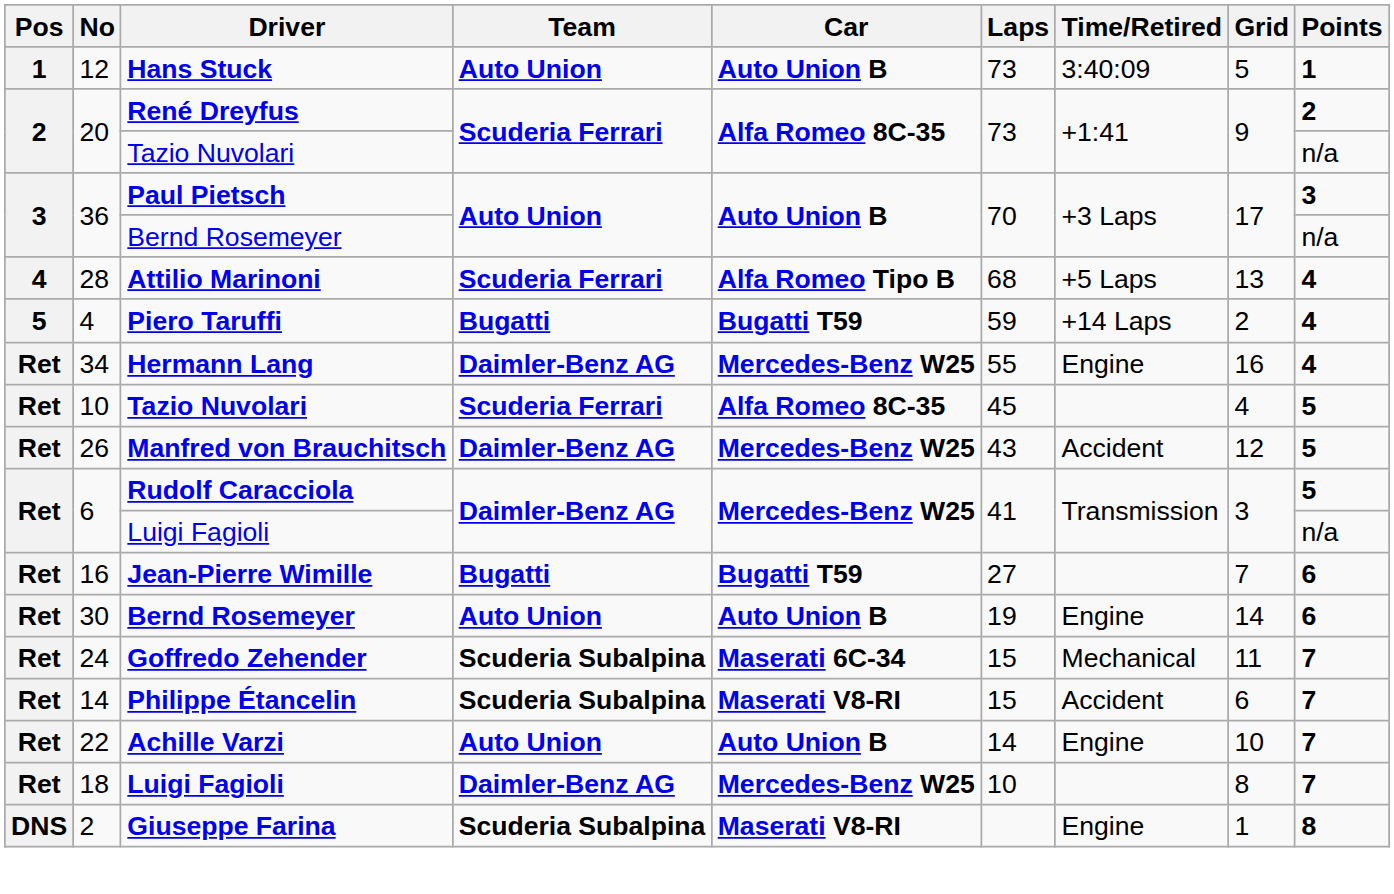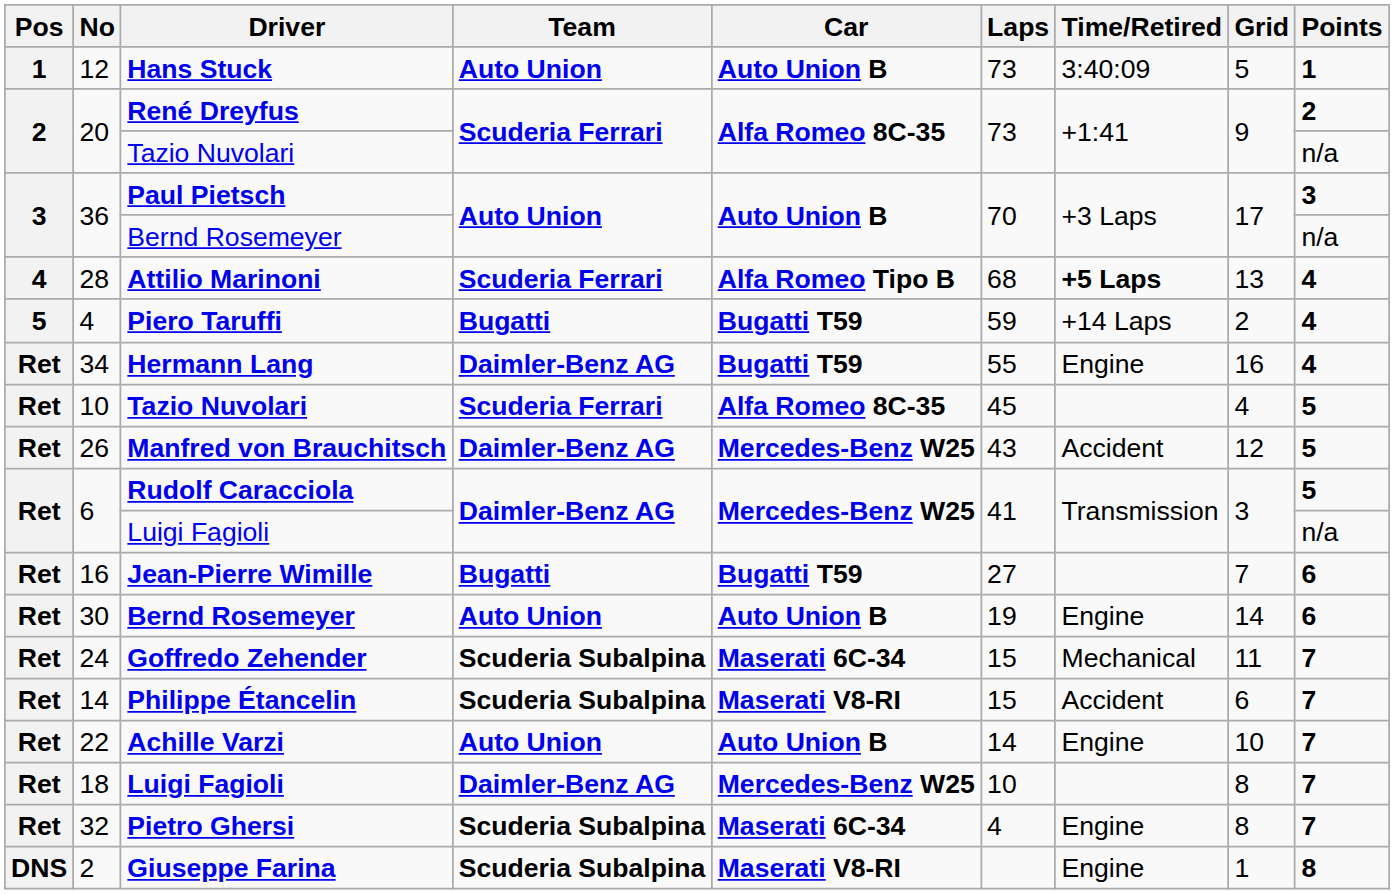28 | Time/Retired: normal -> bold
34 | Car: Mercedes-Benz W25 -> Bugatti T59
+ row: Ret | 32 | Pietro Ghersi | Scuderia Subalpina | Maserati 6C-34 | 4 | Engine | 8 | 7
